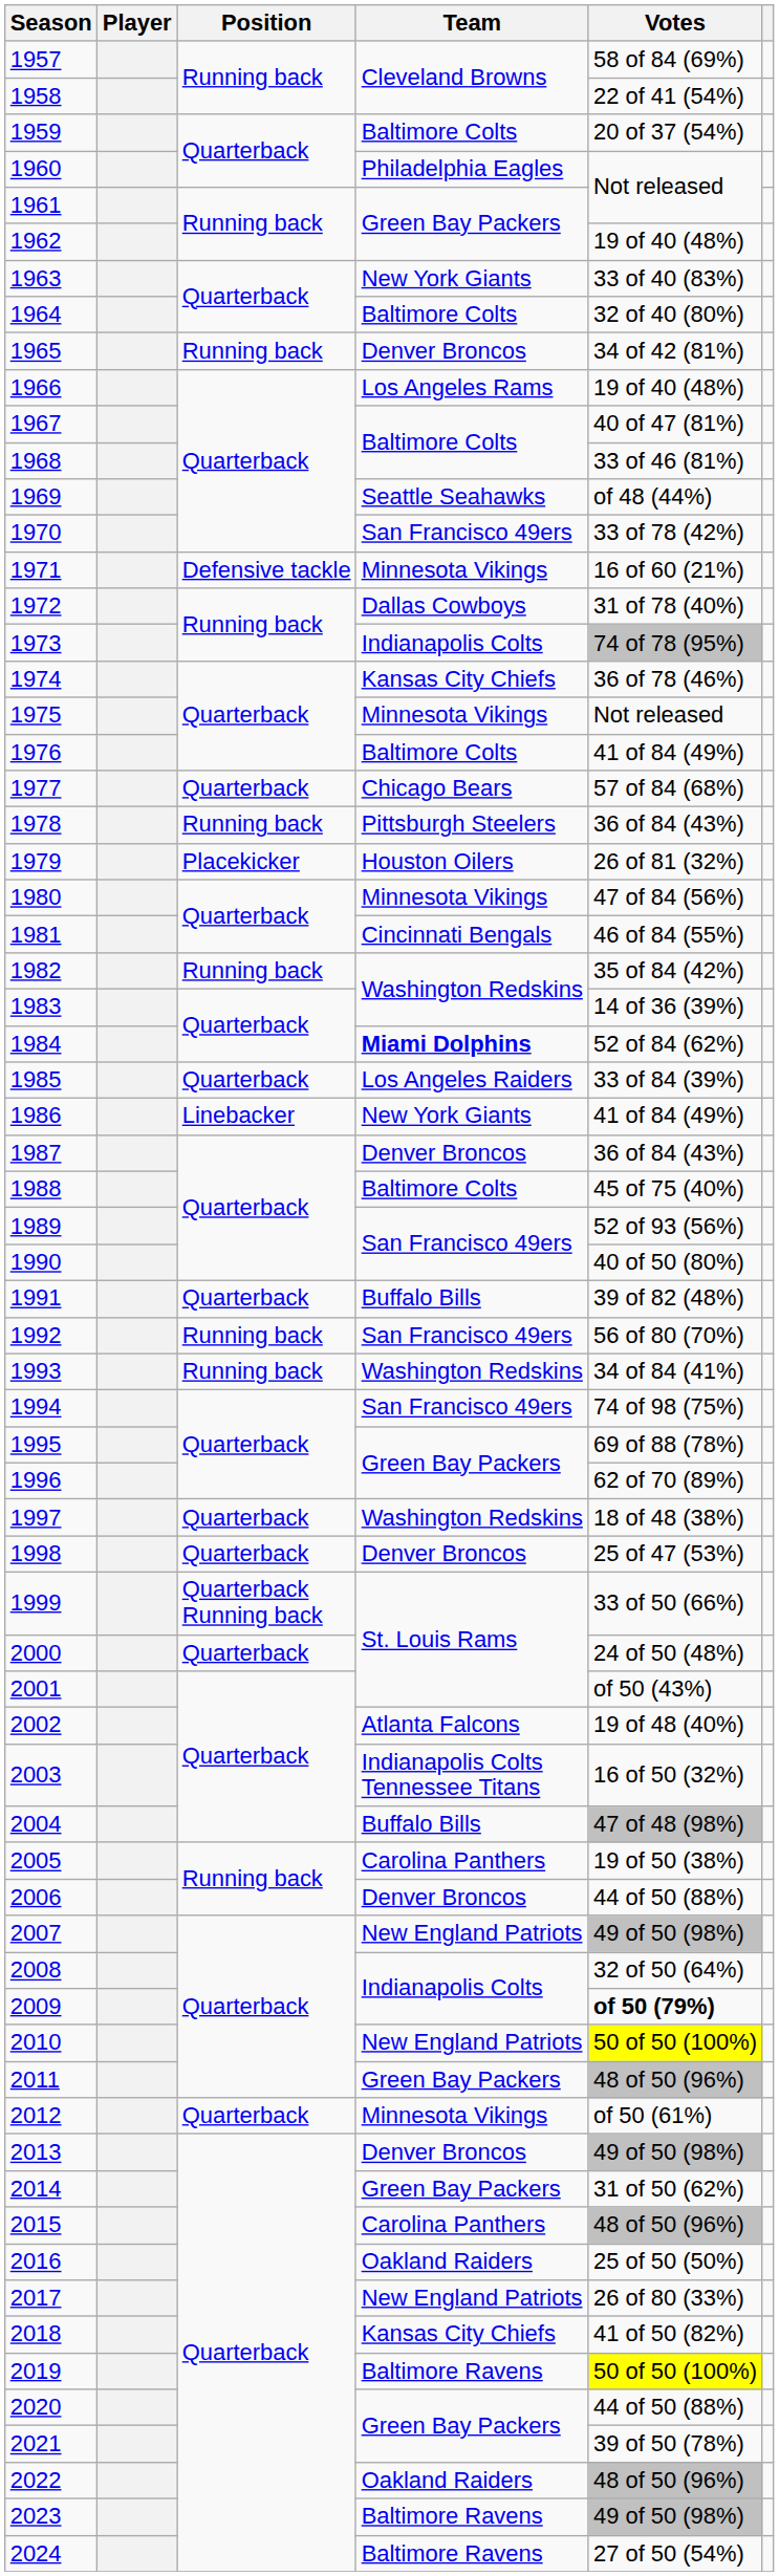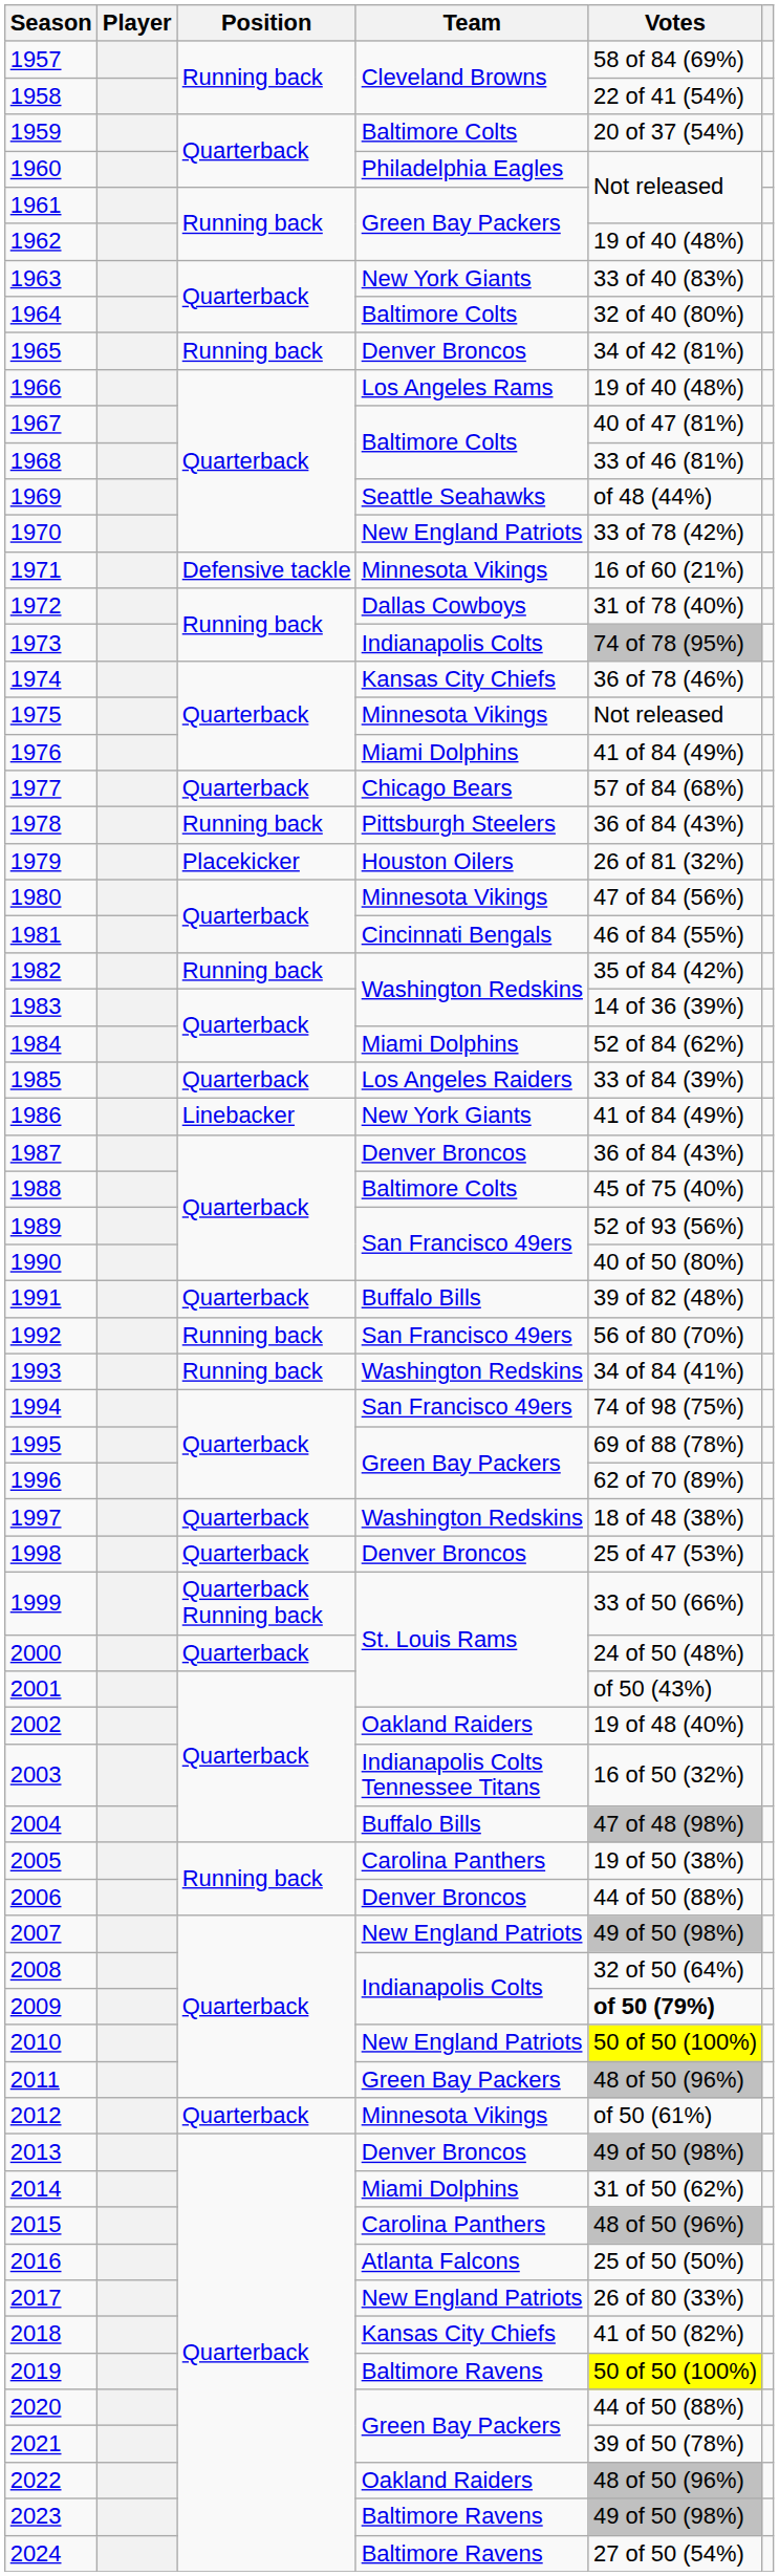1970 | Team: San Francisco 49ers -> New England Patriots
1976 | Team: Baltimore Colts -> Miami Dolphins
1984 | Team: bold -> normal
2002 | Team: Atlanta Falcons -> Oakland Raiders
2014 | Team: Green Bay Packers -> Miami Dolphins
2016 | Team: Oakland Raiders -> Atlanta Falcons
